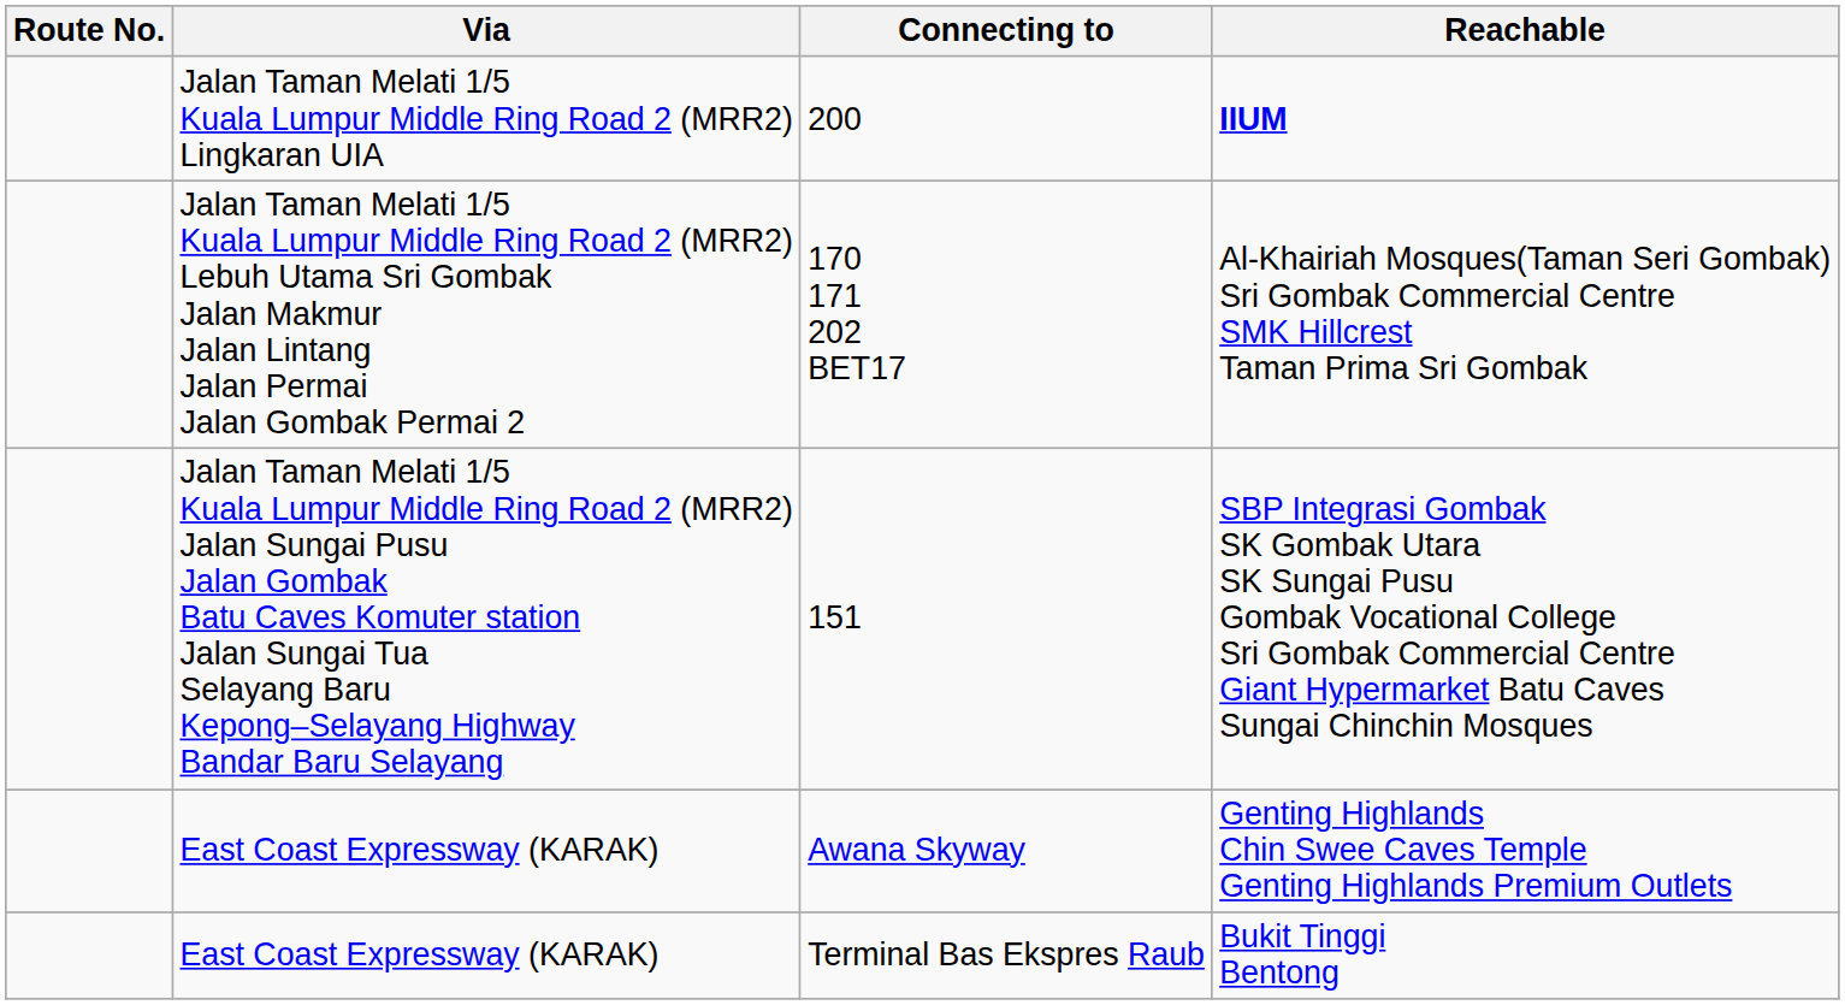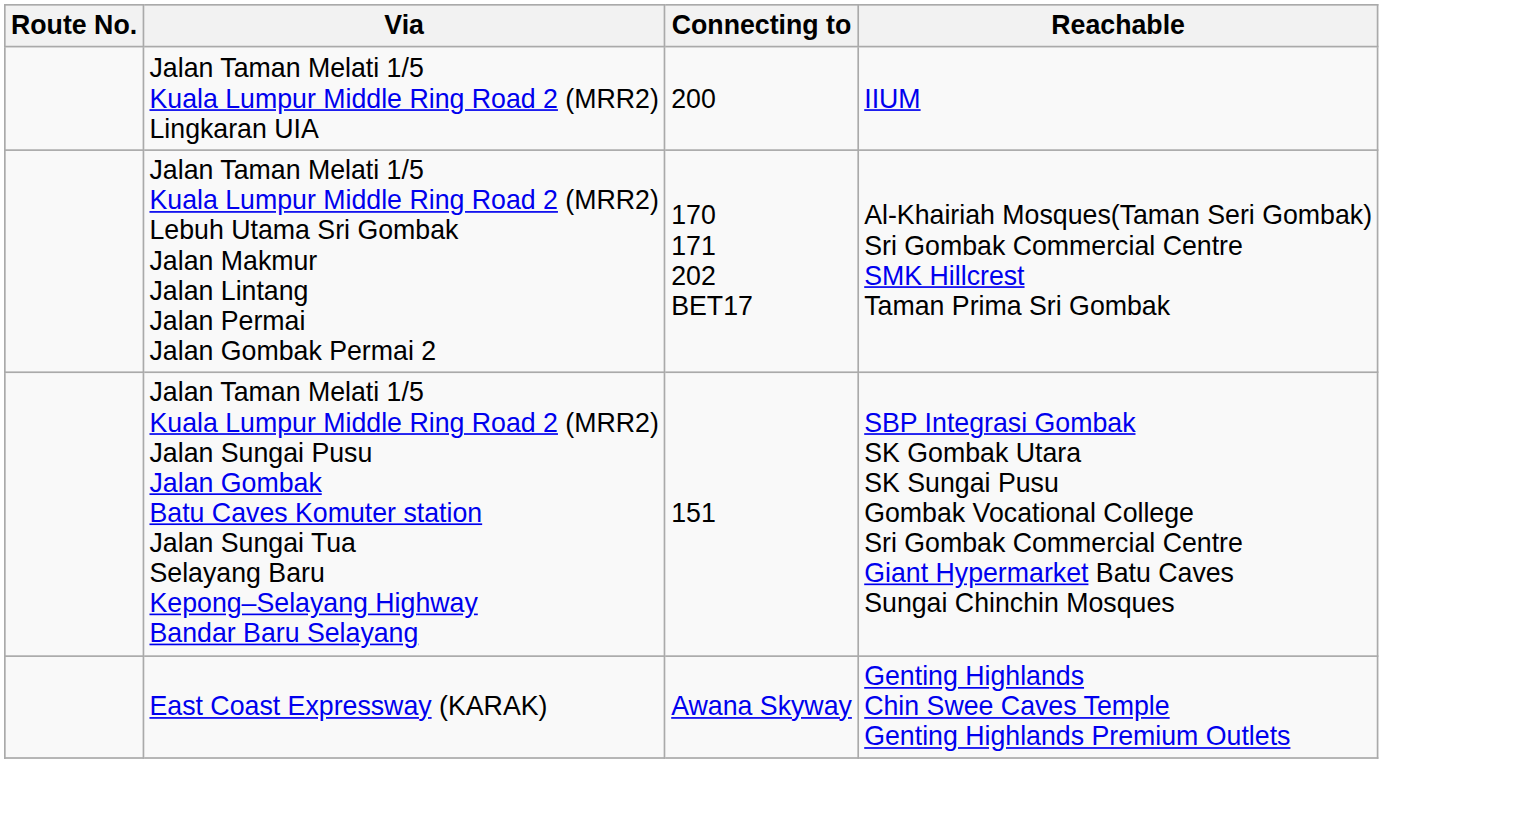200 | Reachable: bold -> normal
- row: East Coast Expressway (KARAK) | Terminal Bas Ekspres Raub | Bukit Tinggi Bentong
